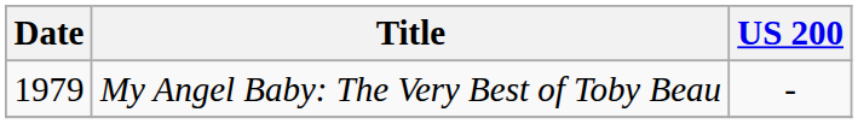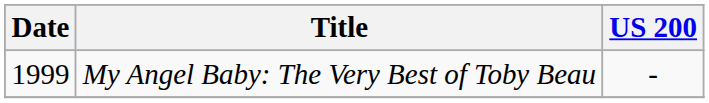My Angel Baby: The Very Best of Toby Beau | Date: 1979 -> 1999
